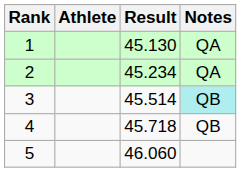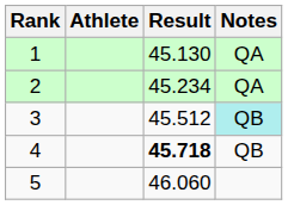3 | Result: 45.514 -> 45.512
4 | Result: normal -> bold
